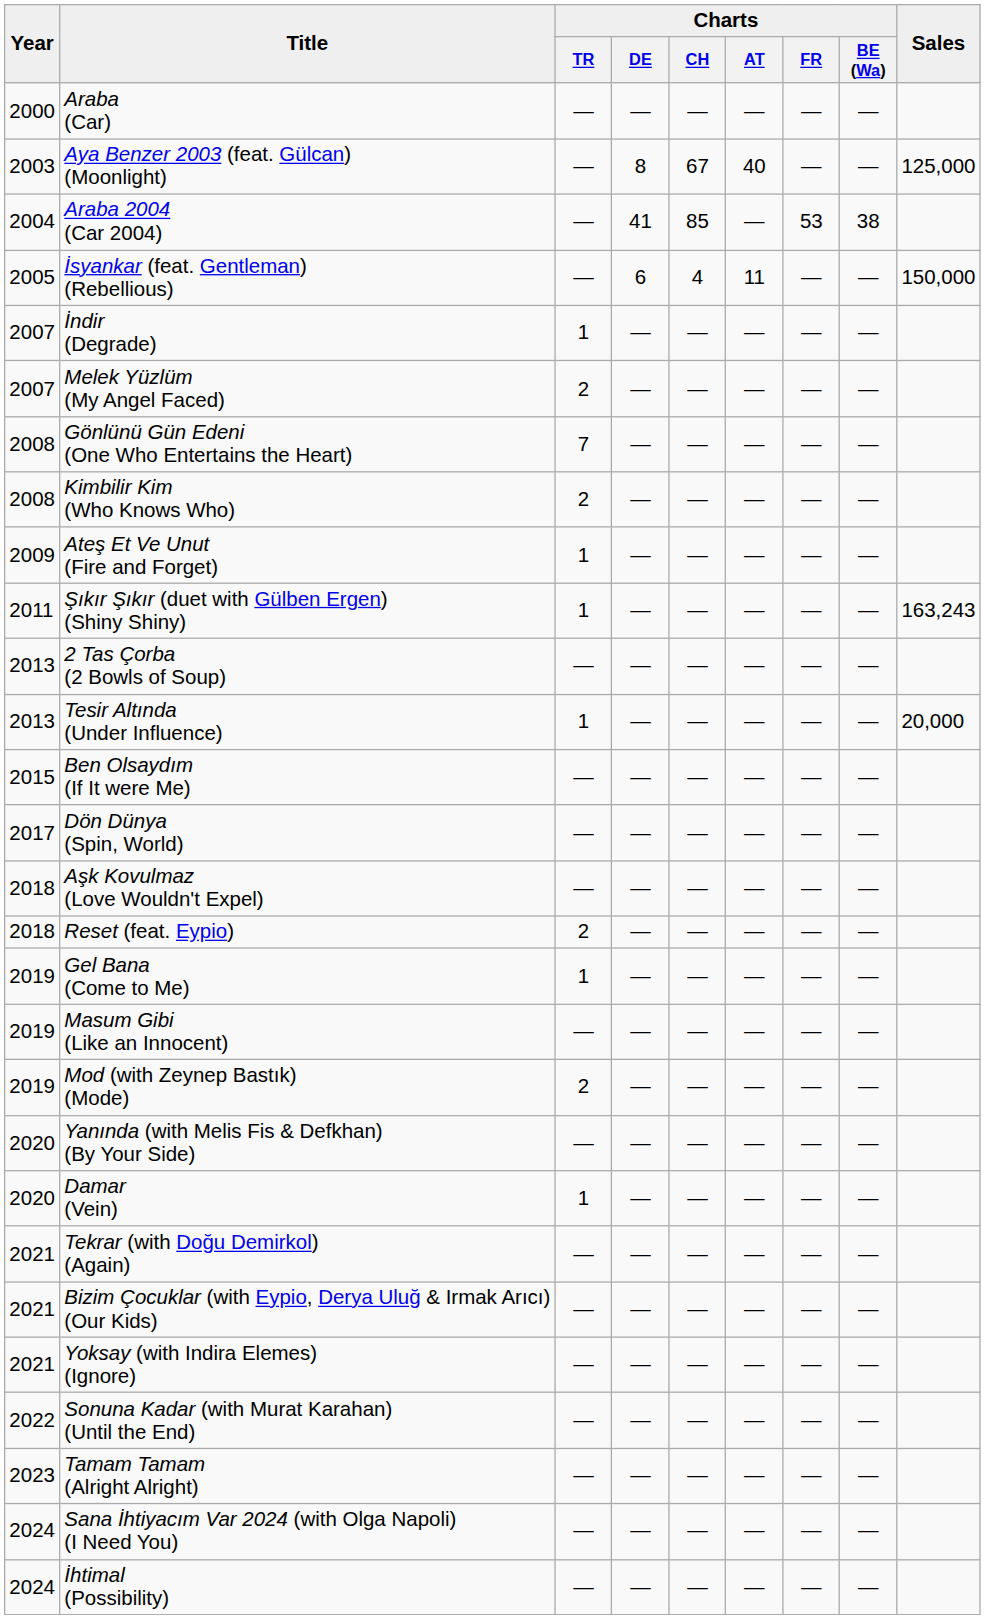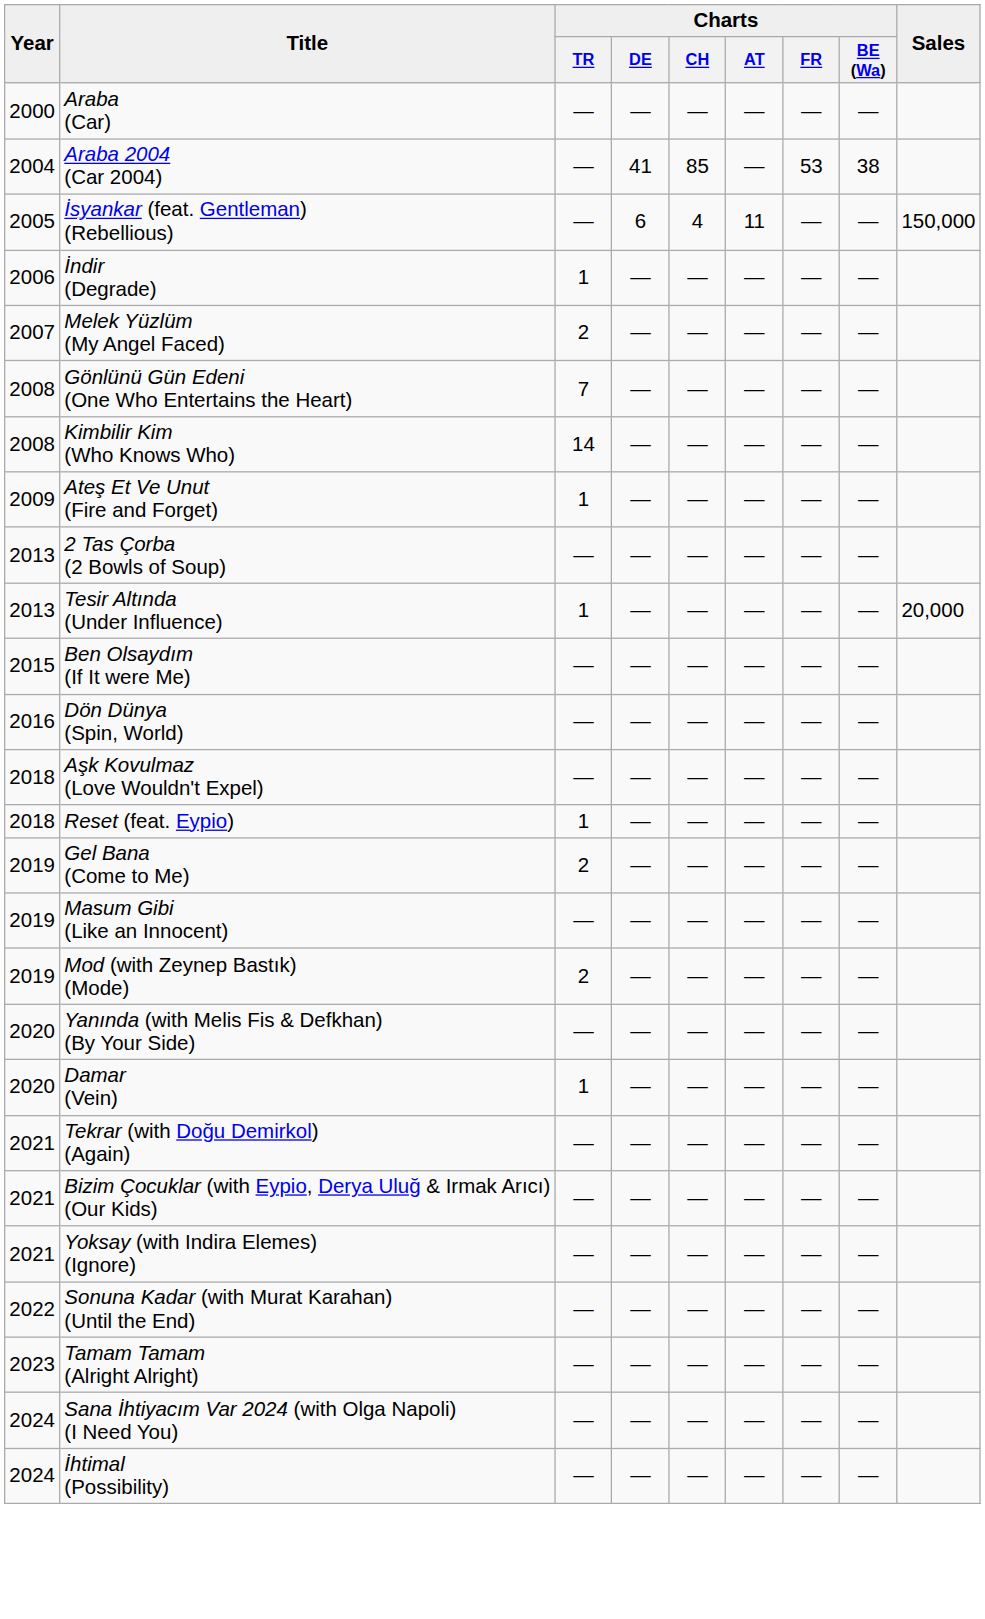- row: 2003 | Aya Benzer 2003 (feat. Gülcan) (Moonlight) | — | 8 | 67 | 40 | — | — | 125,000
İndir (Degrade) | Year: 2007 -> 2006
Kimbilir Kim (Who Knows Who) | Charts / TR: 2 -> 14
- row: 2011 | Şıkır Şıkır (duet with Gülben Ergen) (Shiny Shiny) | 1 | — | — | — | — | — | 163,243
Dön Dünya (Spin, World) | Year: 2017 -> 2016
Reset (feat. Eypio) | Charts / TR: 2 -> 1
Gel Bana (Come to Me) | Charts / TR: 1 -> 2
